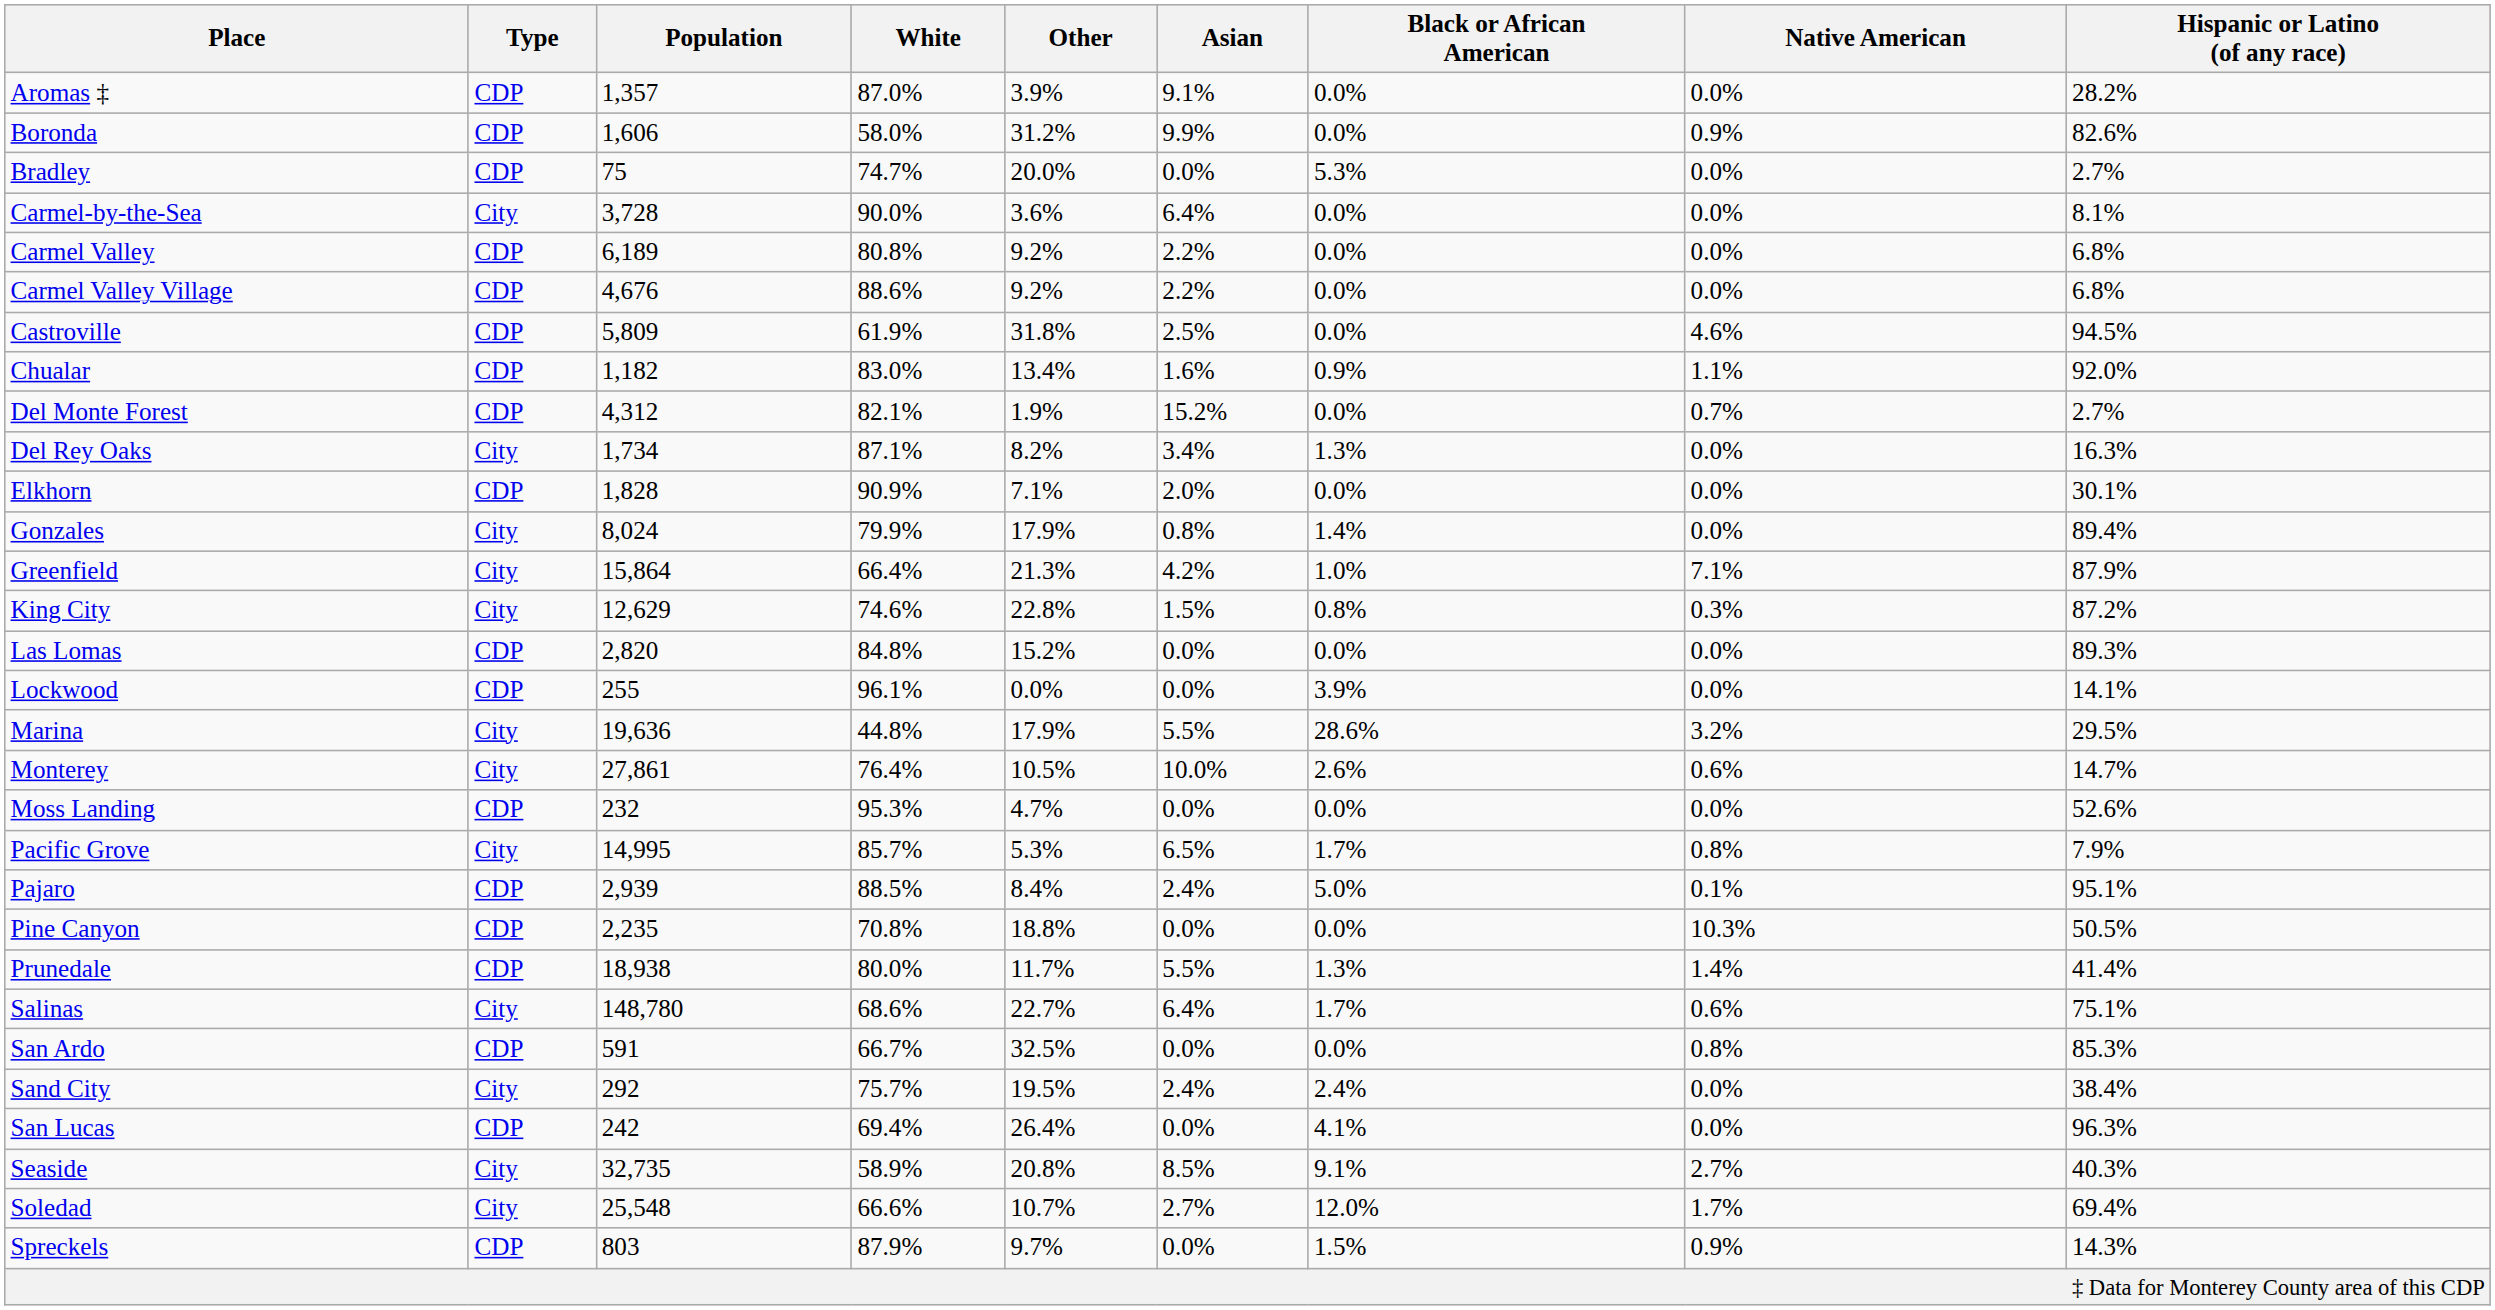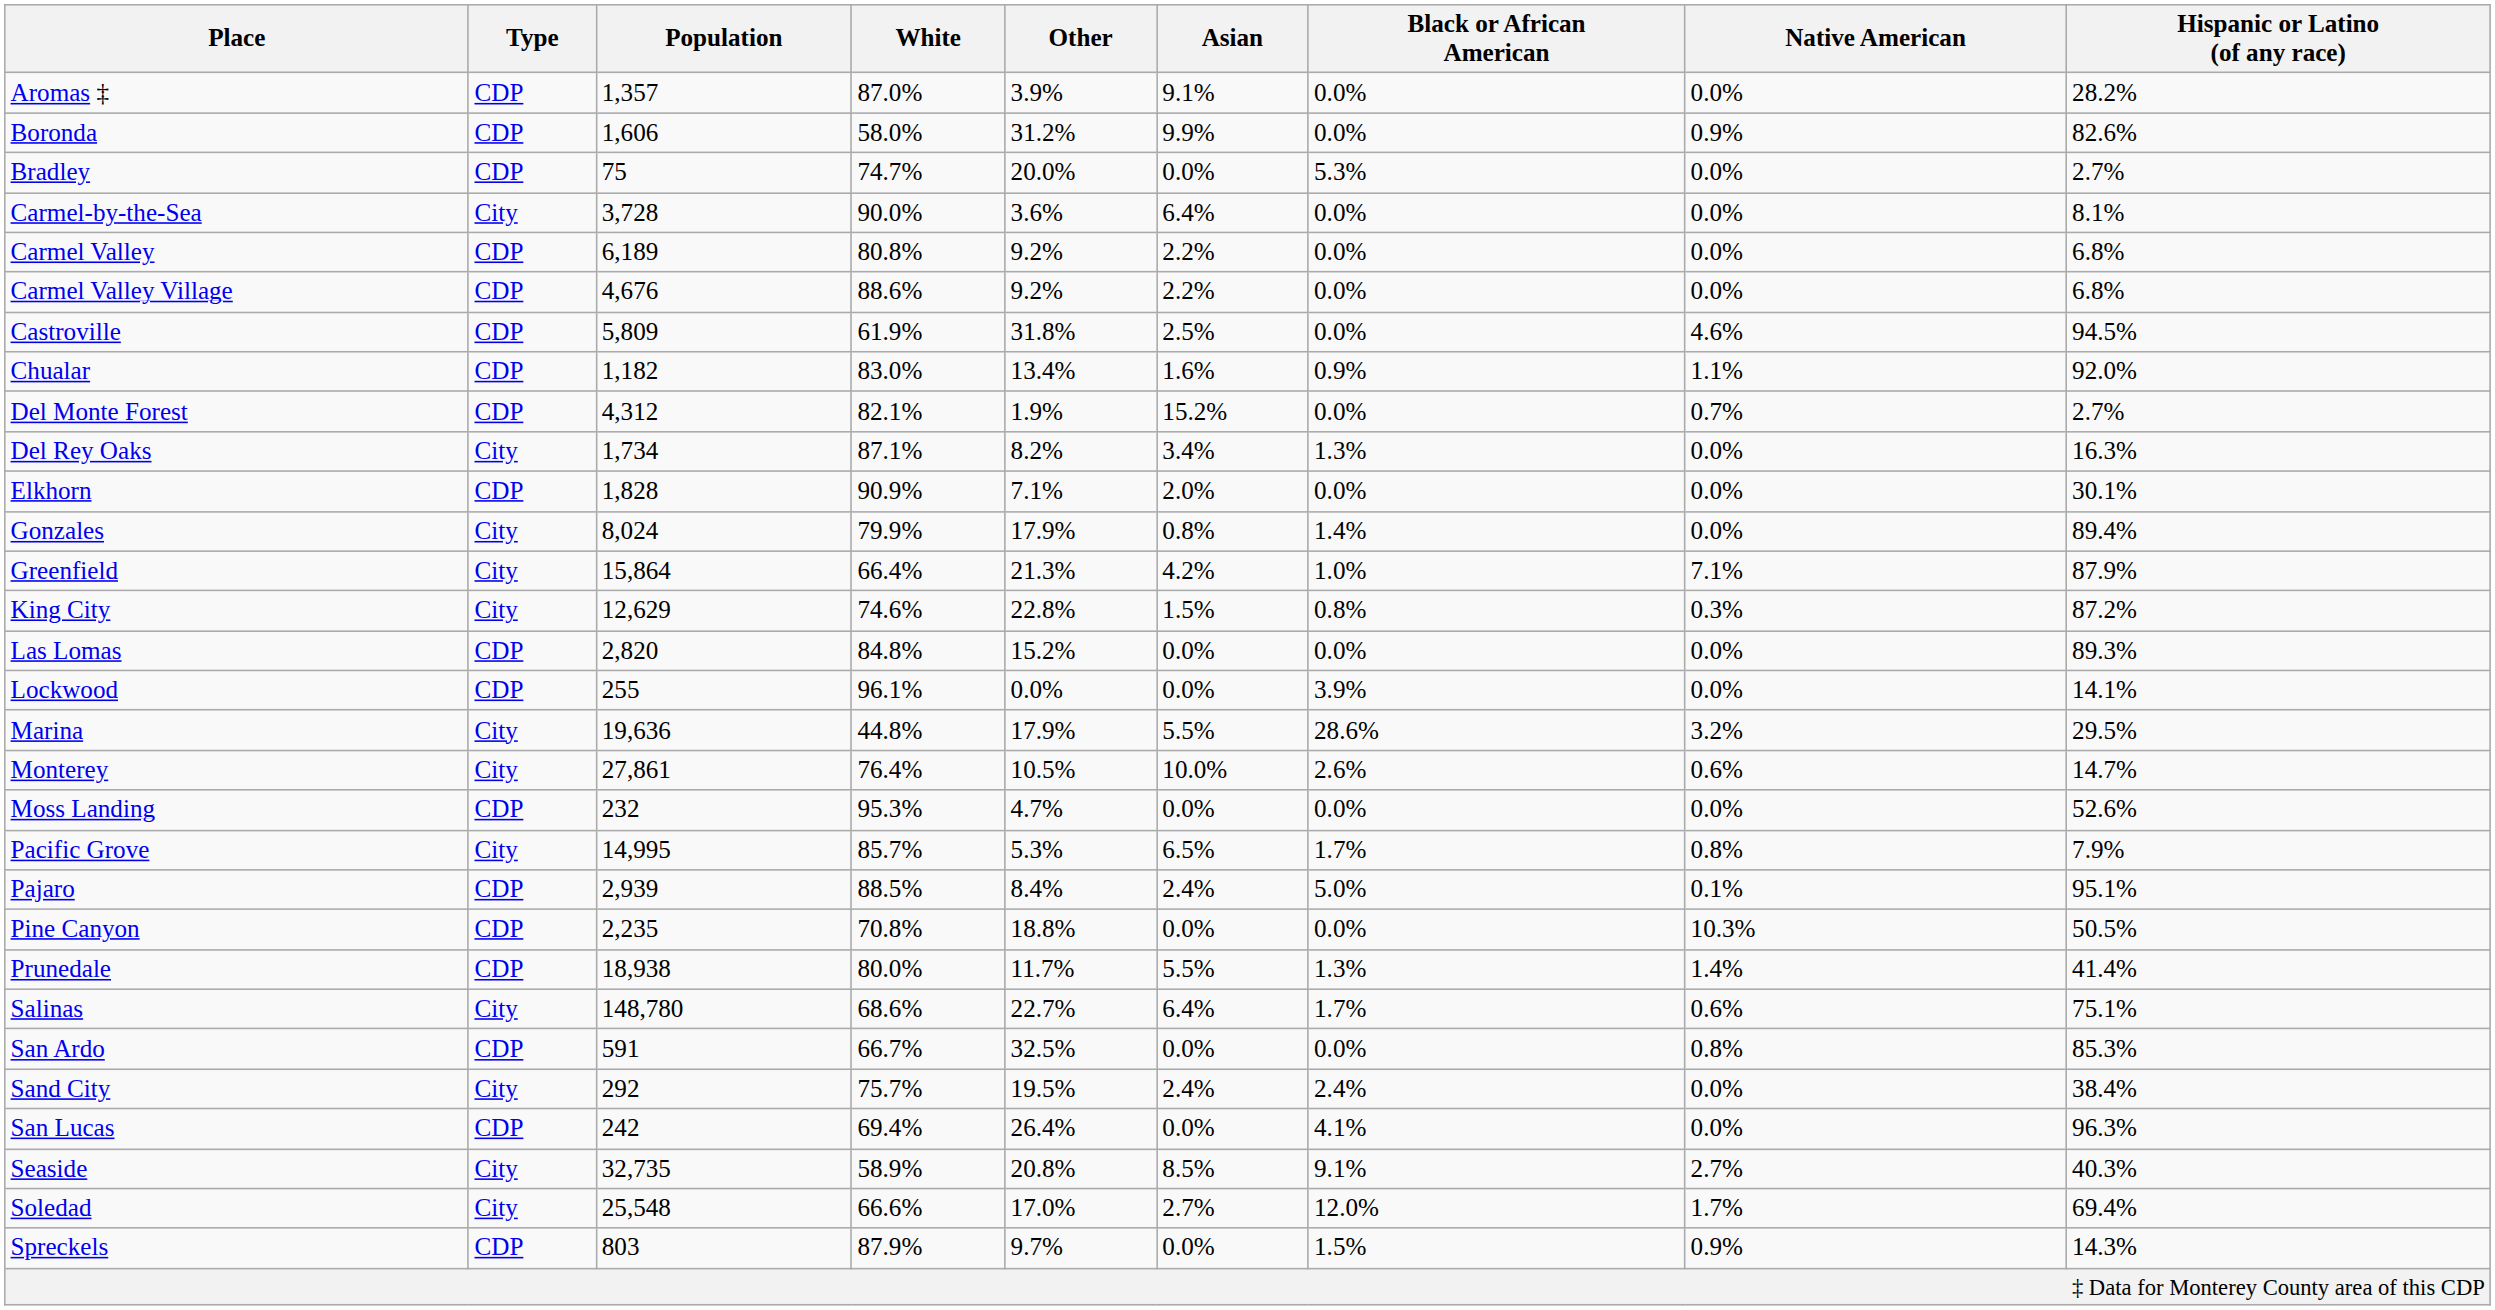Soledad | Other: 10.7% -> 17.0%
